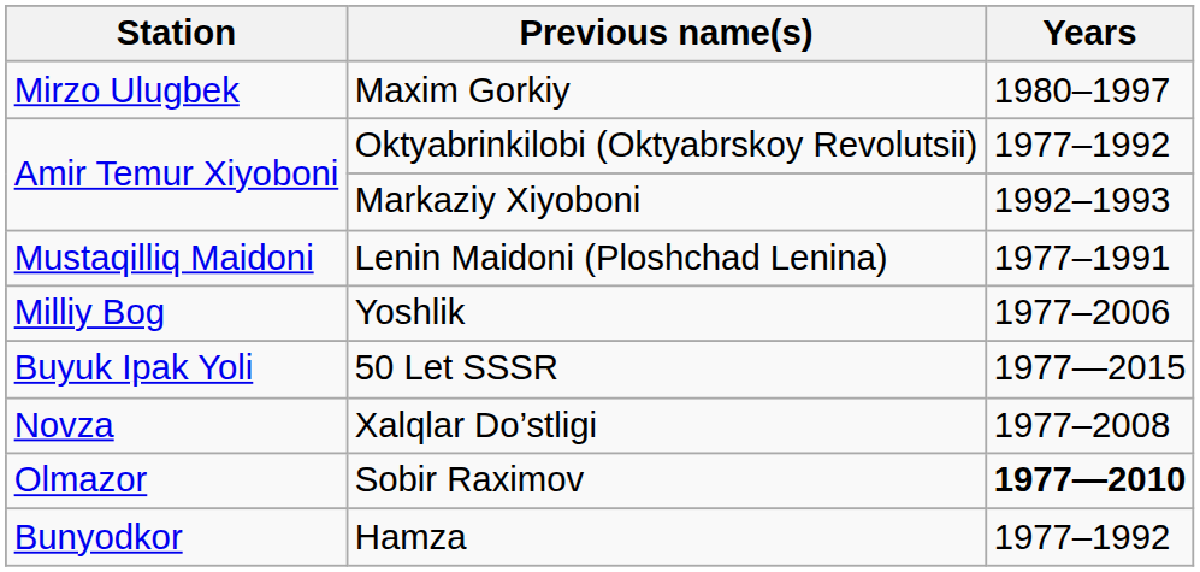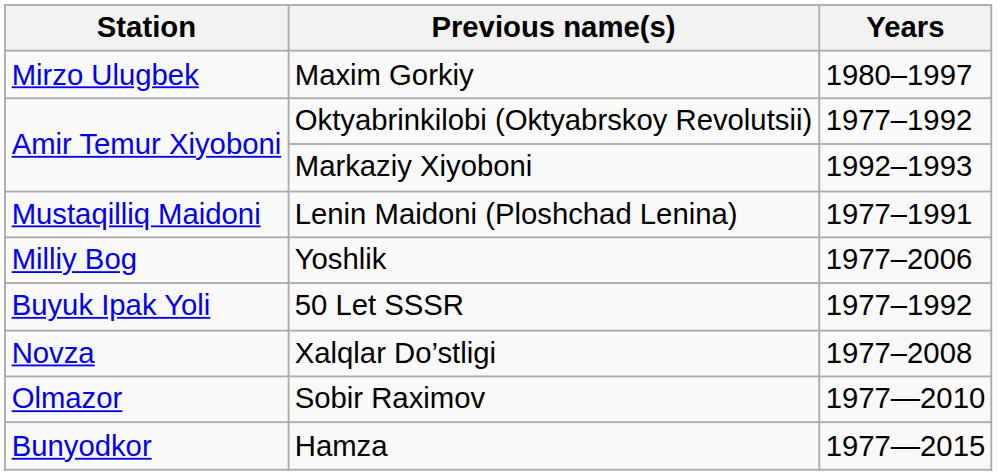50 Let SSSR | Years: 1977—2015 -> 1977–1992
Sobir Raximov | Years: bold -> normal
Hamza | Years: 1977–1992 -> 1977—2015
